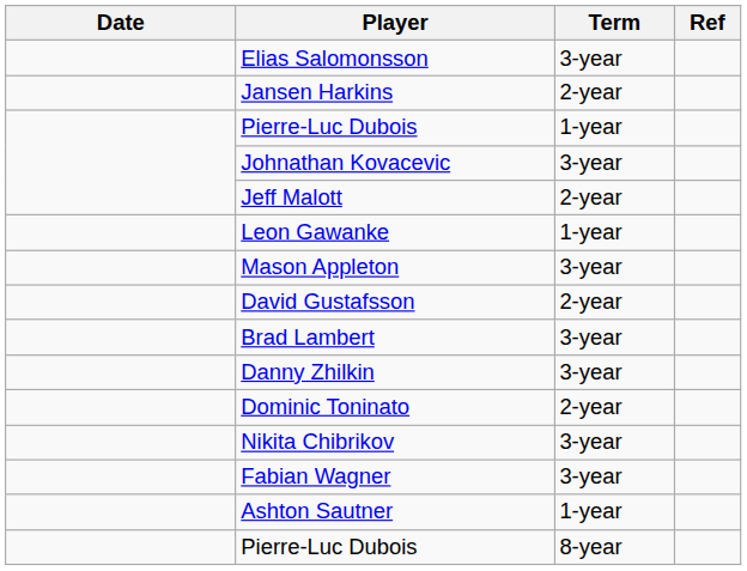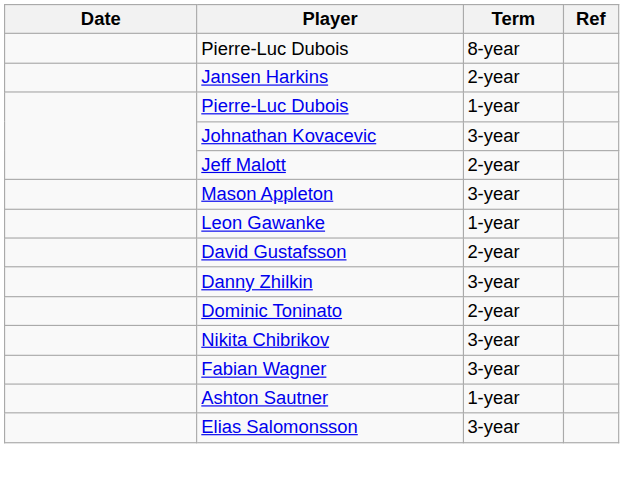rows swapped: Elias Salomonsson <-> Pierre-Luc Dubois / 8-year
rows swapped: Leon Gawanke <-> Mason Appleton
- row: Brad Lambert | 3-year
